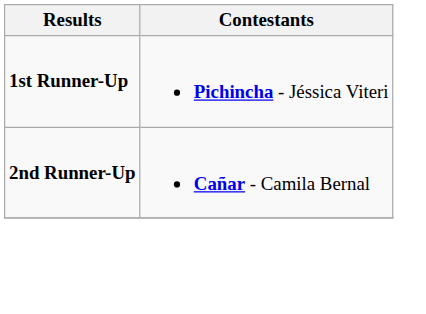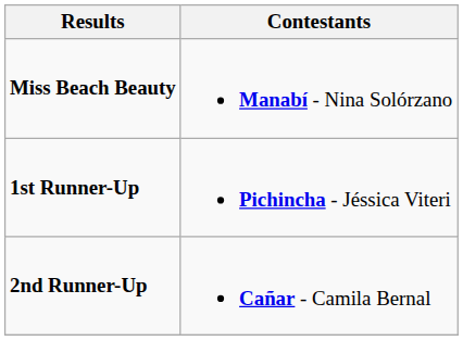+ row: Miss Beach Beauty | Manabí - Nina Solórzano
